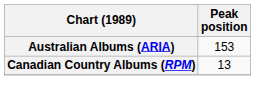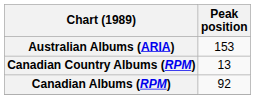+ row: Canadian Albums (RPM) | 92
